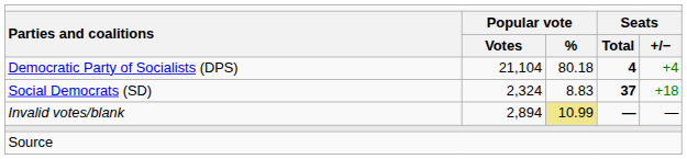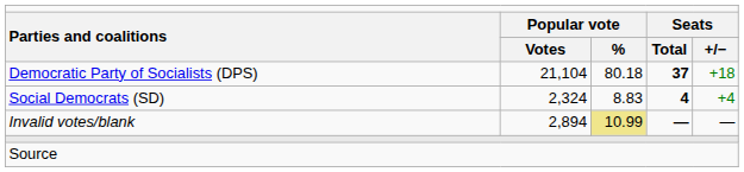Democratic Party of Socialists (DPS) | column 4: 4 -> 37
Democratic Party of Socialists (DPS) | column 5: +4 -> +18
Social Democrats (SD) | column 4: 37 -> 4
Social Democrats (SD) | column 5: +18 -> +4
